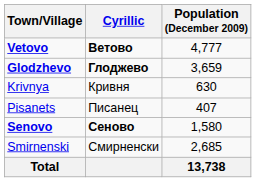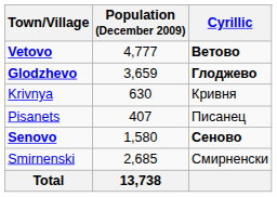columns swapped: Cyrillic <-> Population (December 2009)
